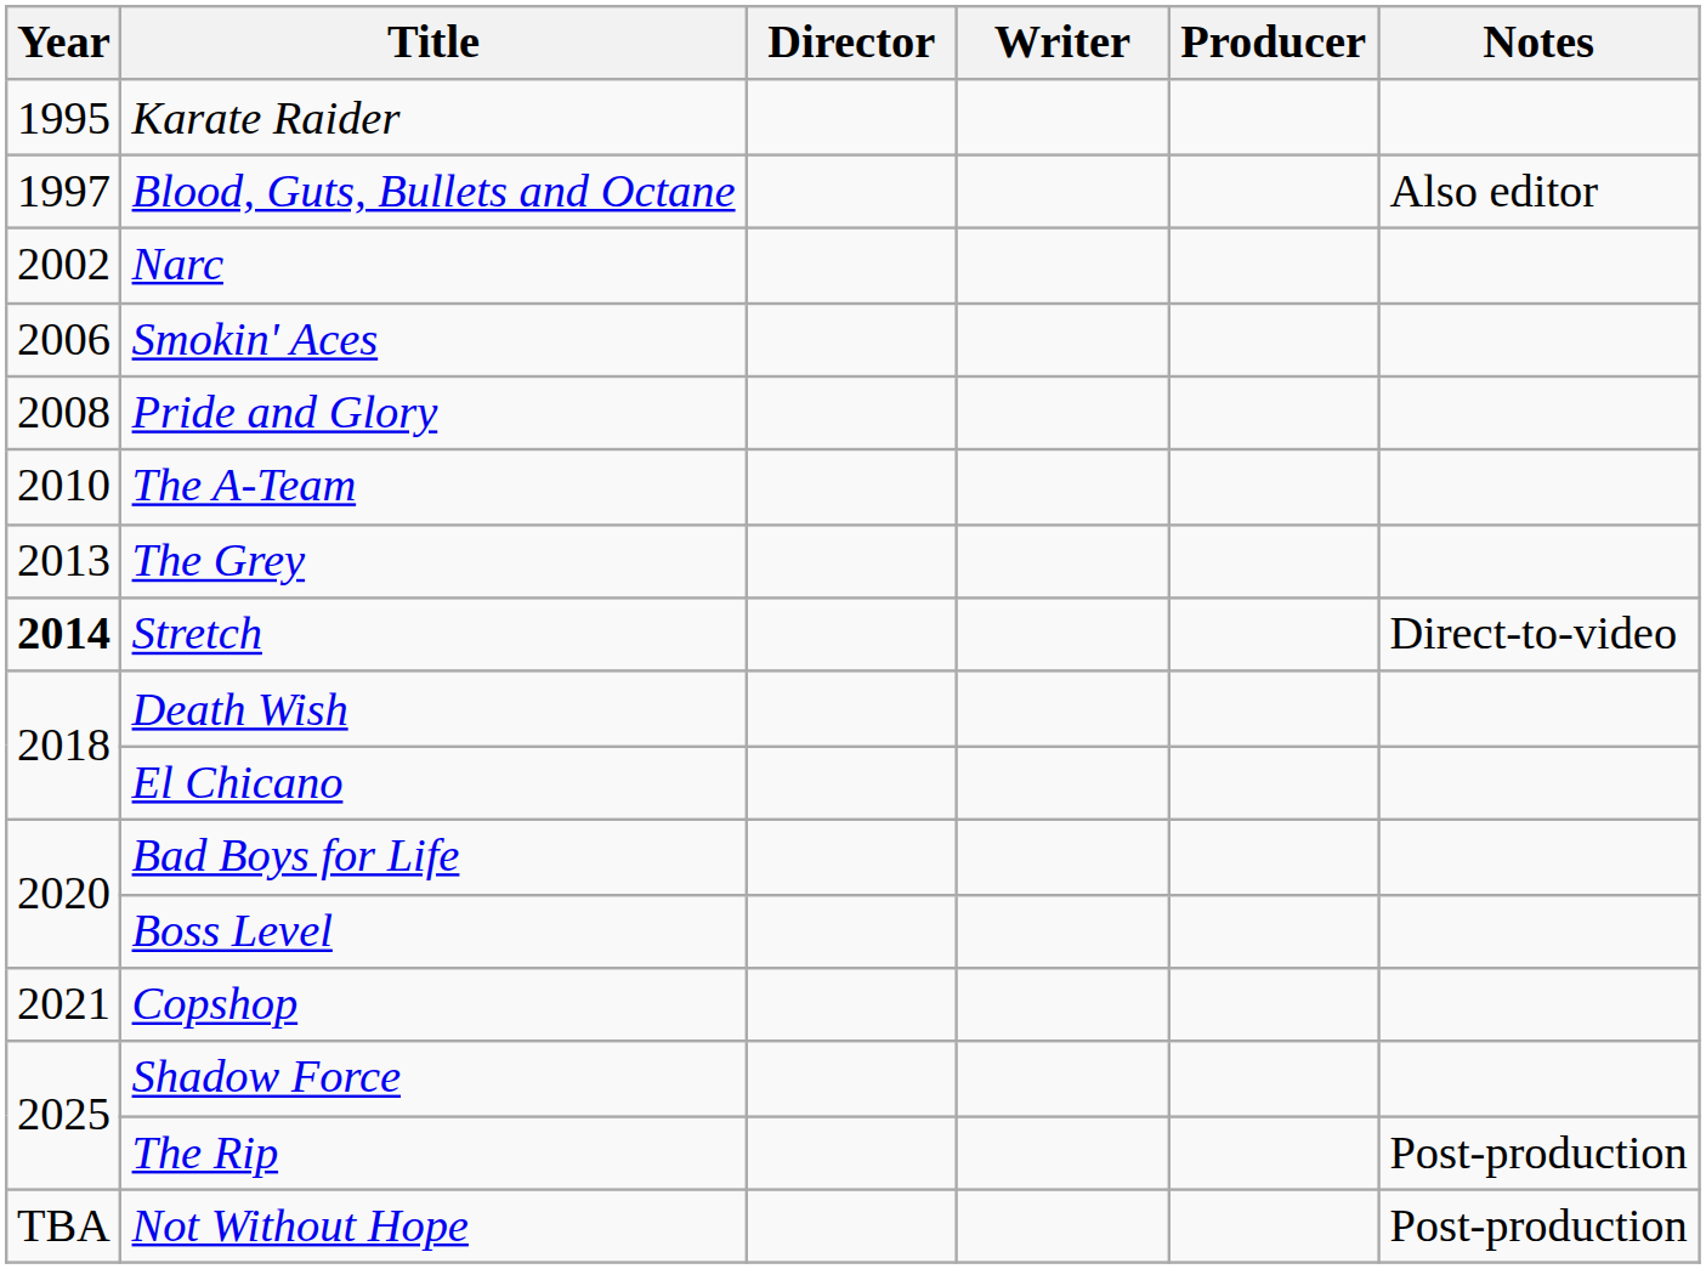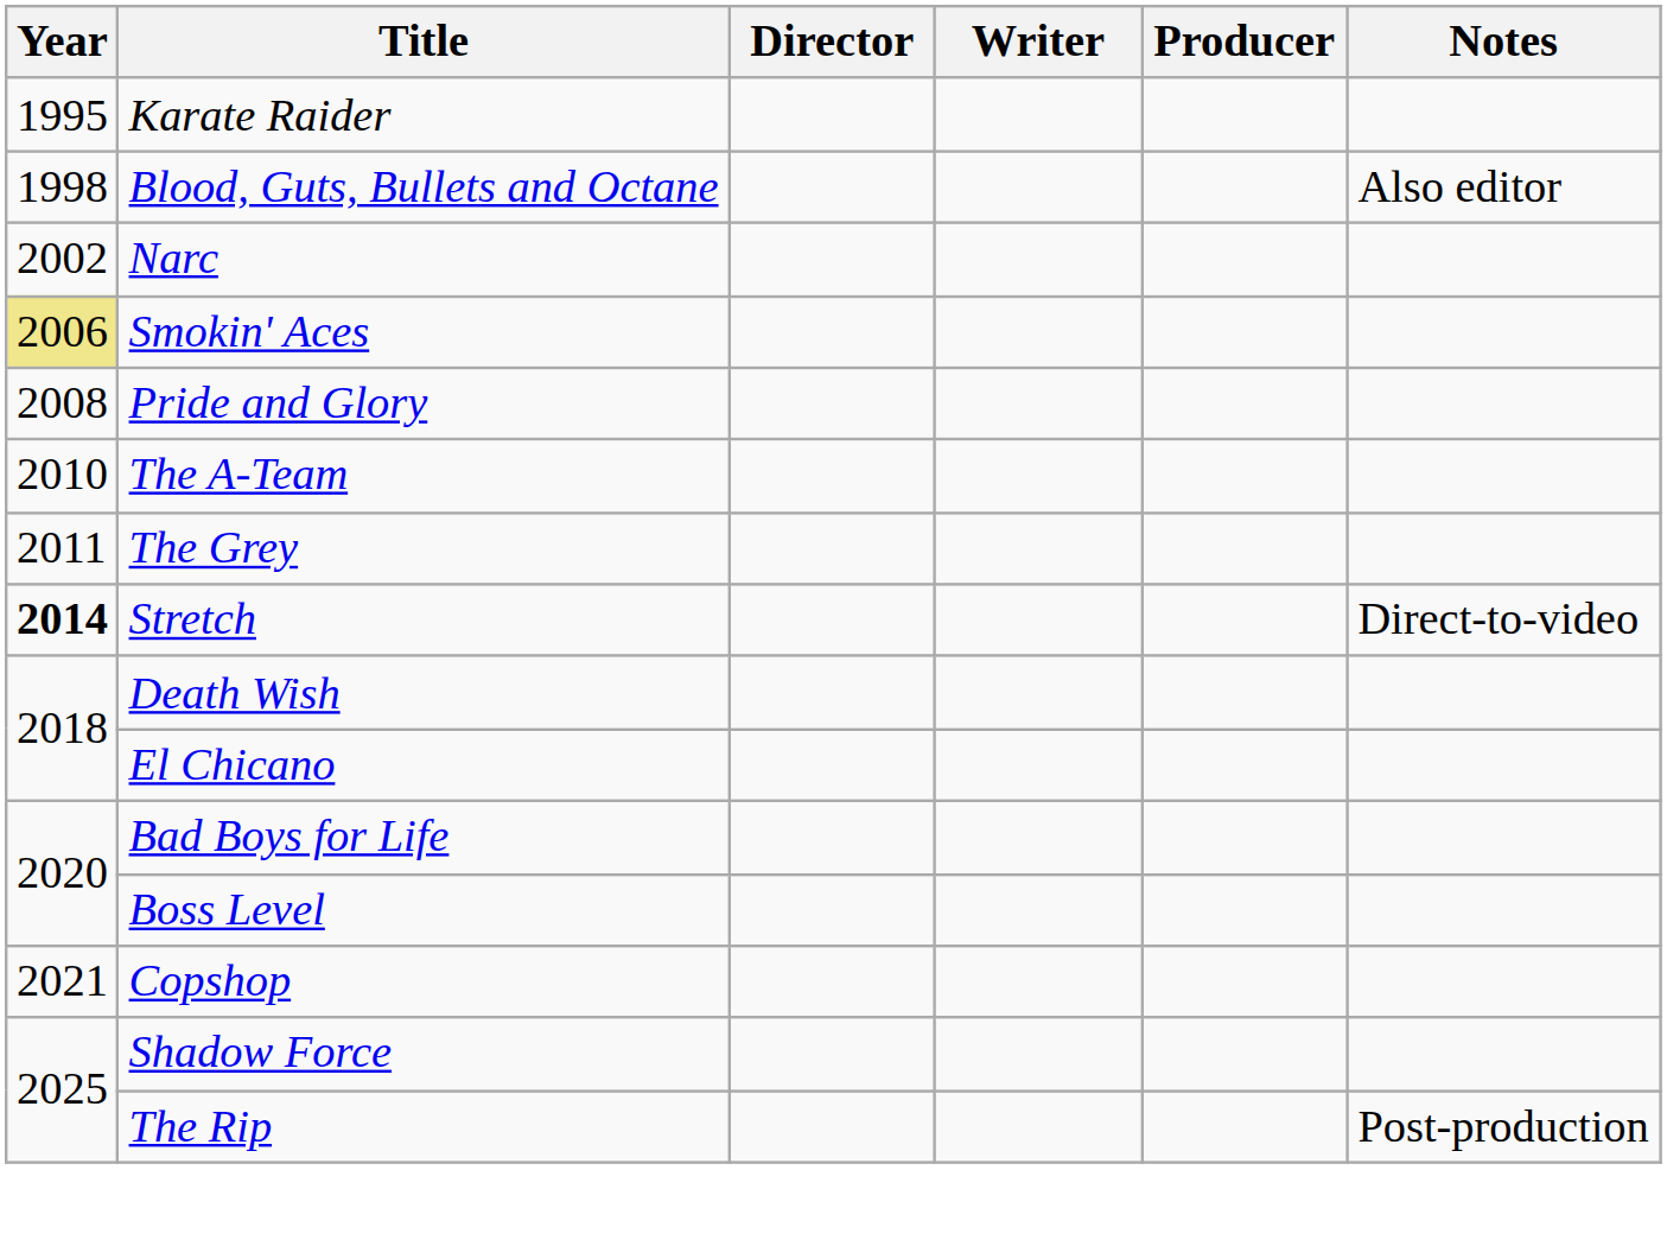Blood, Guts, Bullets and Octane | Year: 1997 -> 1998
Smokin' Aces | Year: no background -> khaki background
The Grey | Year: 2013 -> 2011
- row: TBA | Not Without Hope | Post-production
